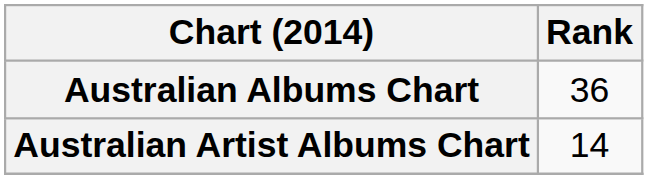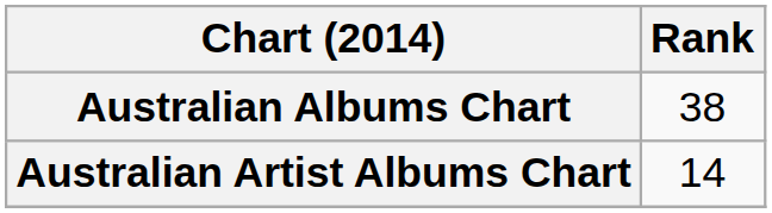Australian Albums Chart | Rank: 36 -> 38
